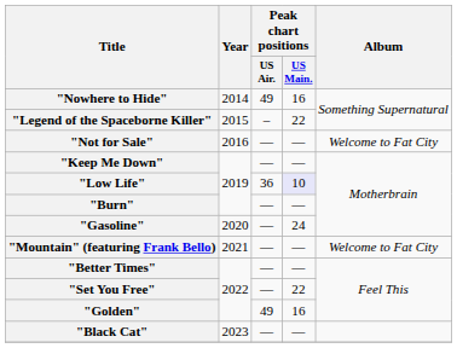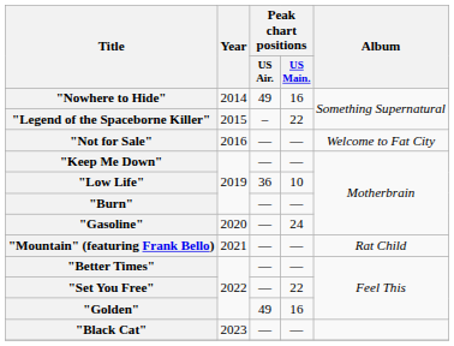"Low Life" | Peak chart positions / US Main.: lavender background -> no background
"Mountain" (featuring Frank Bello) | Album: Welcome to Fat City -> Rat Child
